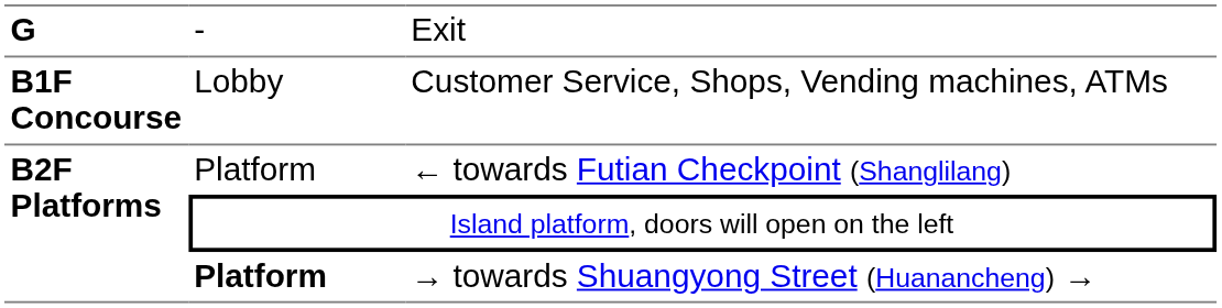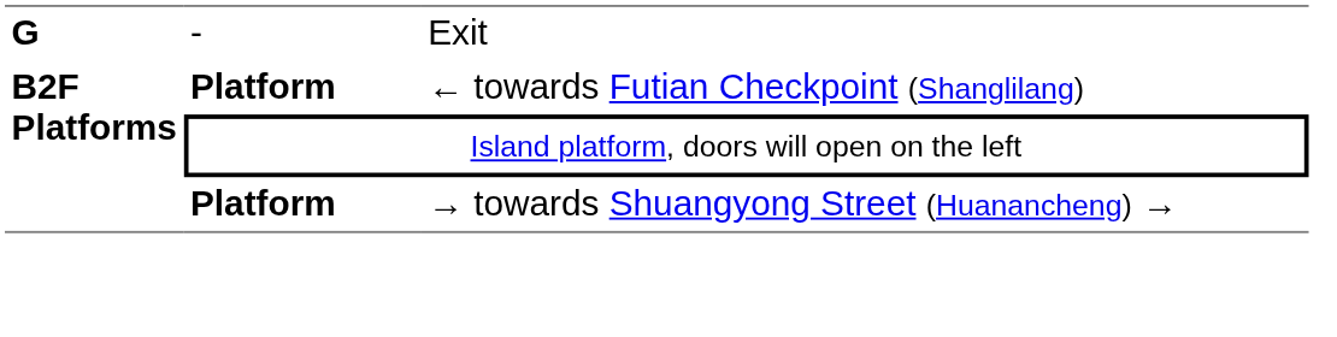- row: B1F Concourse | Lobby | Customer Service, Shops, Vending machines, ATMs
← towards Futian Checkpoint (Shanglilang) | column 2: normal -> bold
